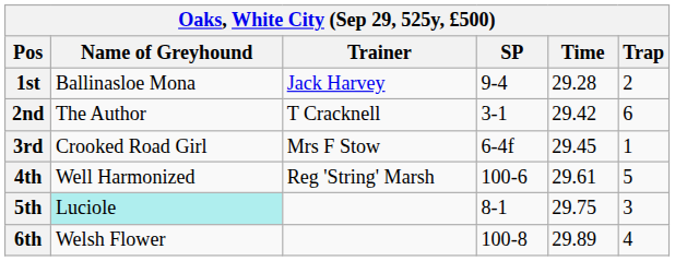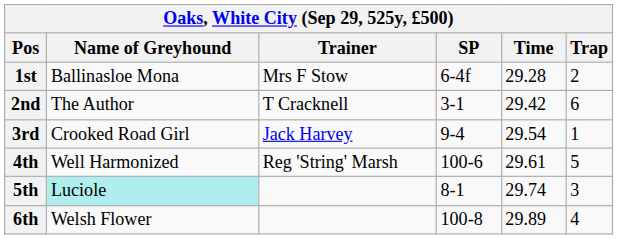1st | Trainer: Jack Harvey -> Mrs F Stow
1st | SP: 9-4 -> 6-4f
3rd | Trainer: Mrs F Stow -> Jack Harvey
3rd | SP: 6-4f -> 9-4
3rd | Time: 29.45 -> 29.54
5th | Time: 29.75 -> 29.74
